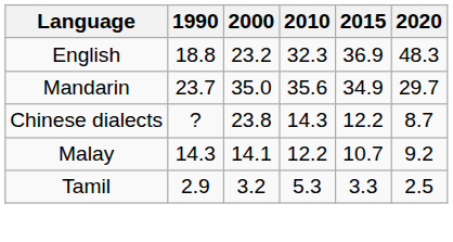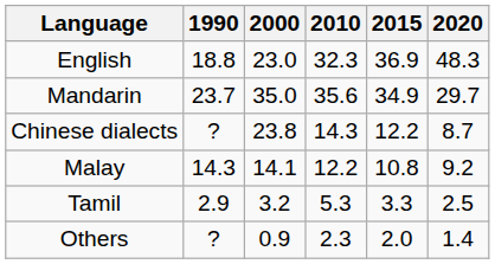English | 2000: 23.2 -> 23.0
Malay | 2015: 10.7 -> 10.8
+ row: Others | ? | 0.9 | 2.3 | 2.0 | 1.4
